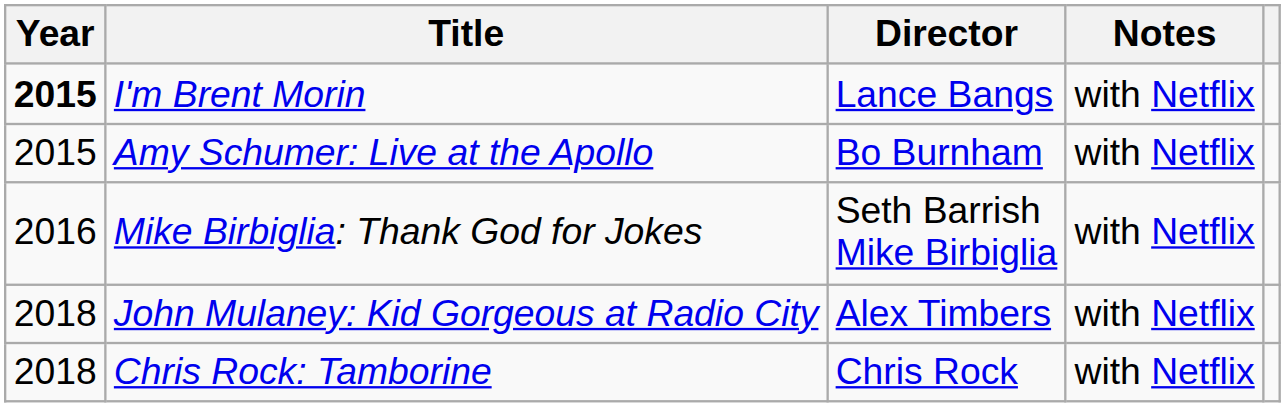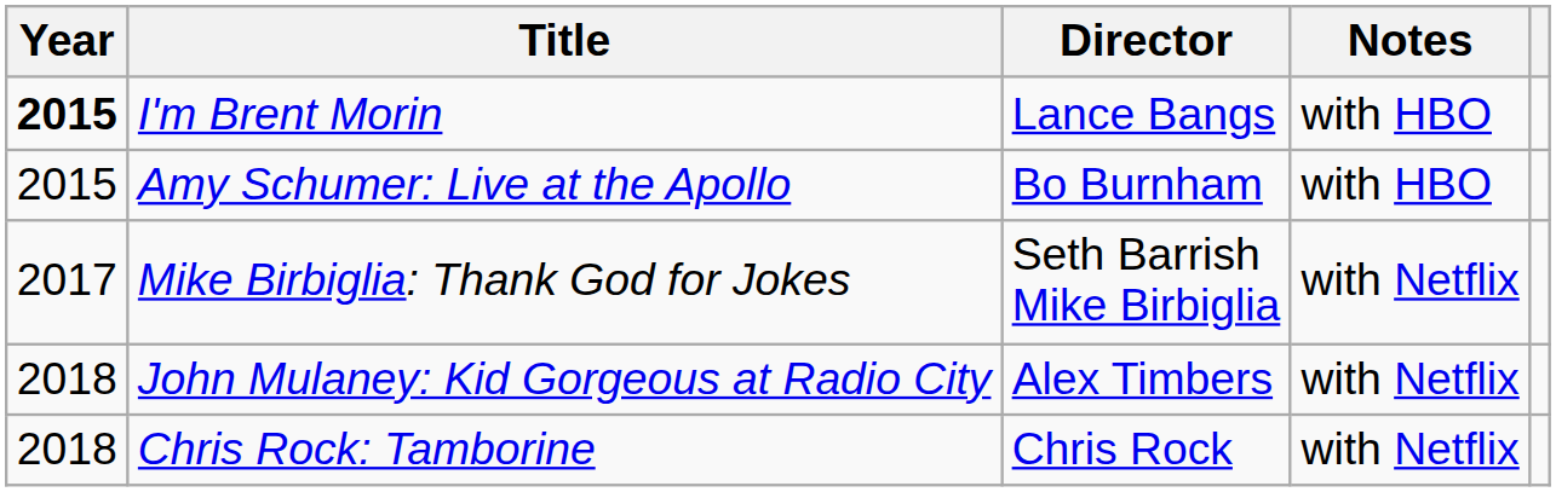I'm Brent Morin | Notes: with Netflix -> with HBO
Amy Schumer: Live at the Apollo | Notes: with Netflix -> with HBO
Mike Birbiglia: Thank God for Jokes | Year: 2016 -> 2017
